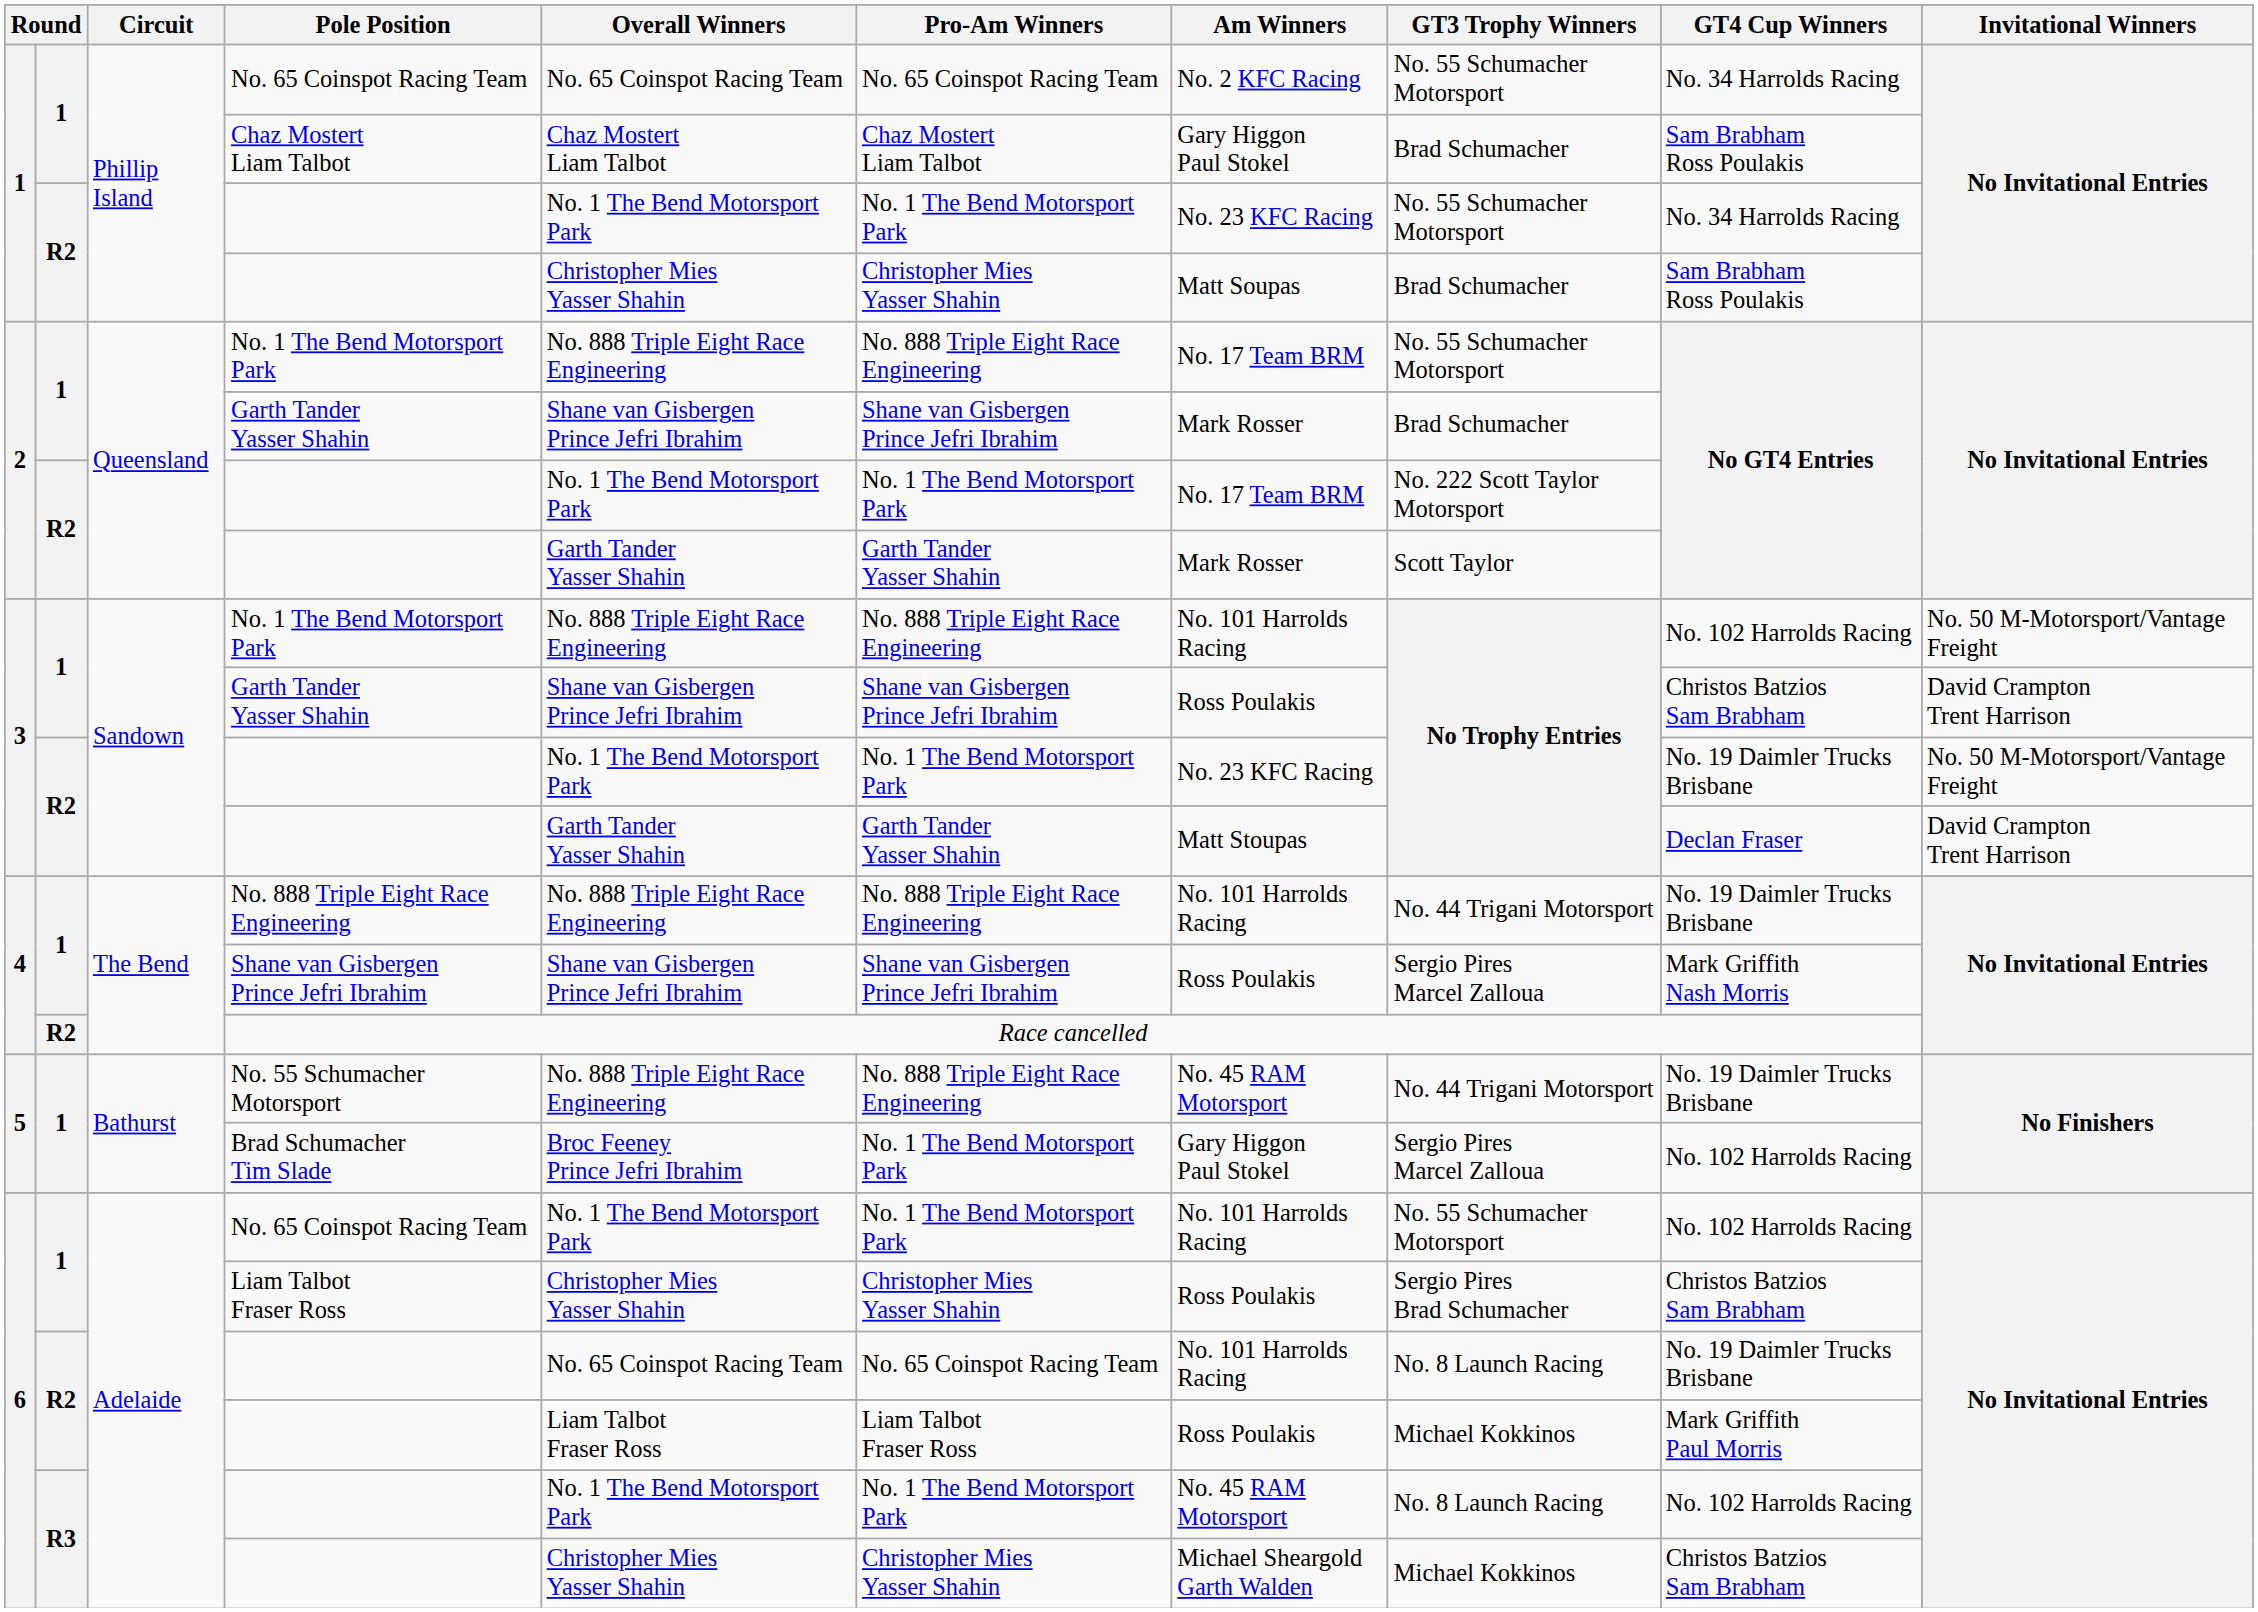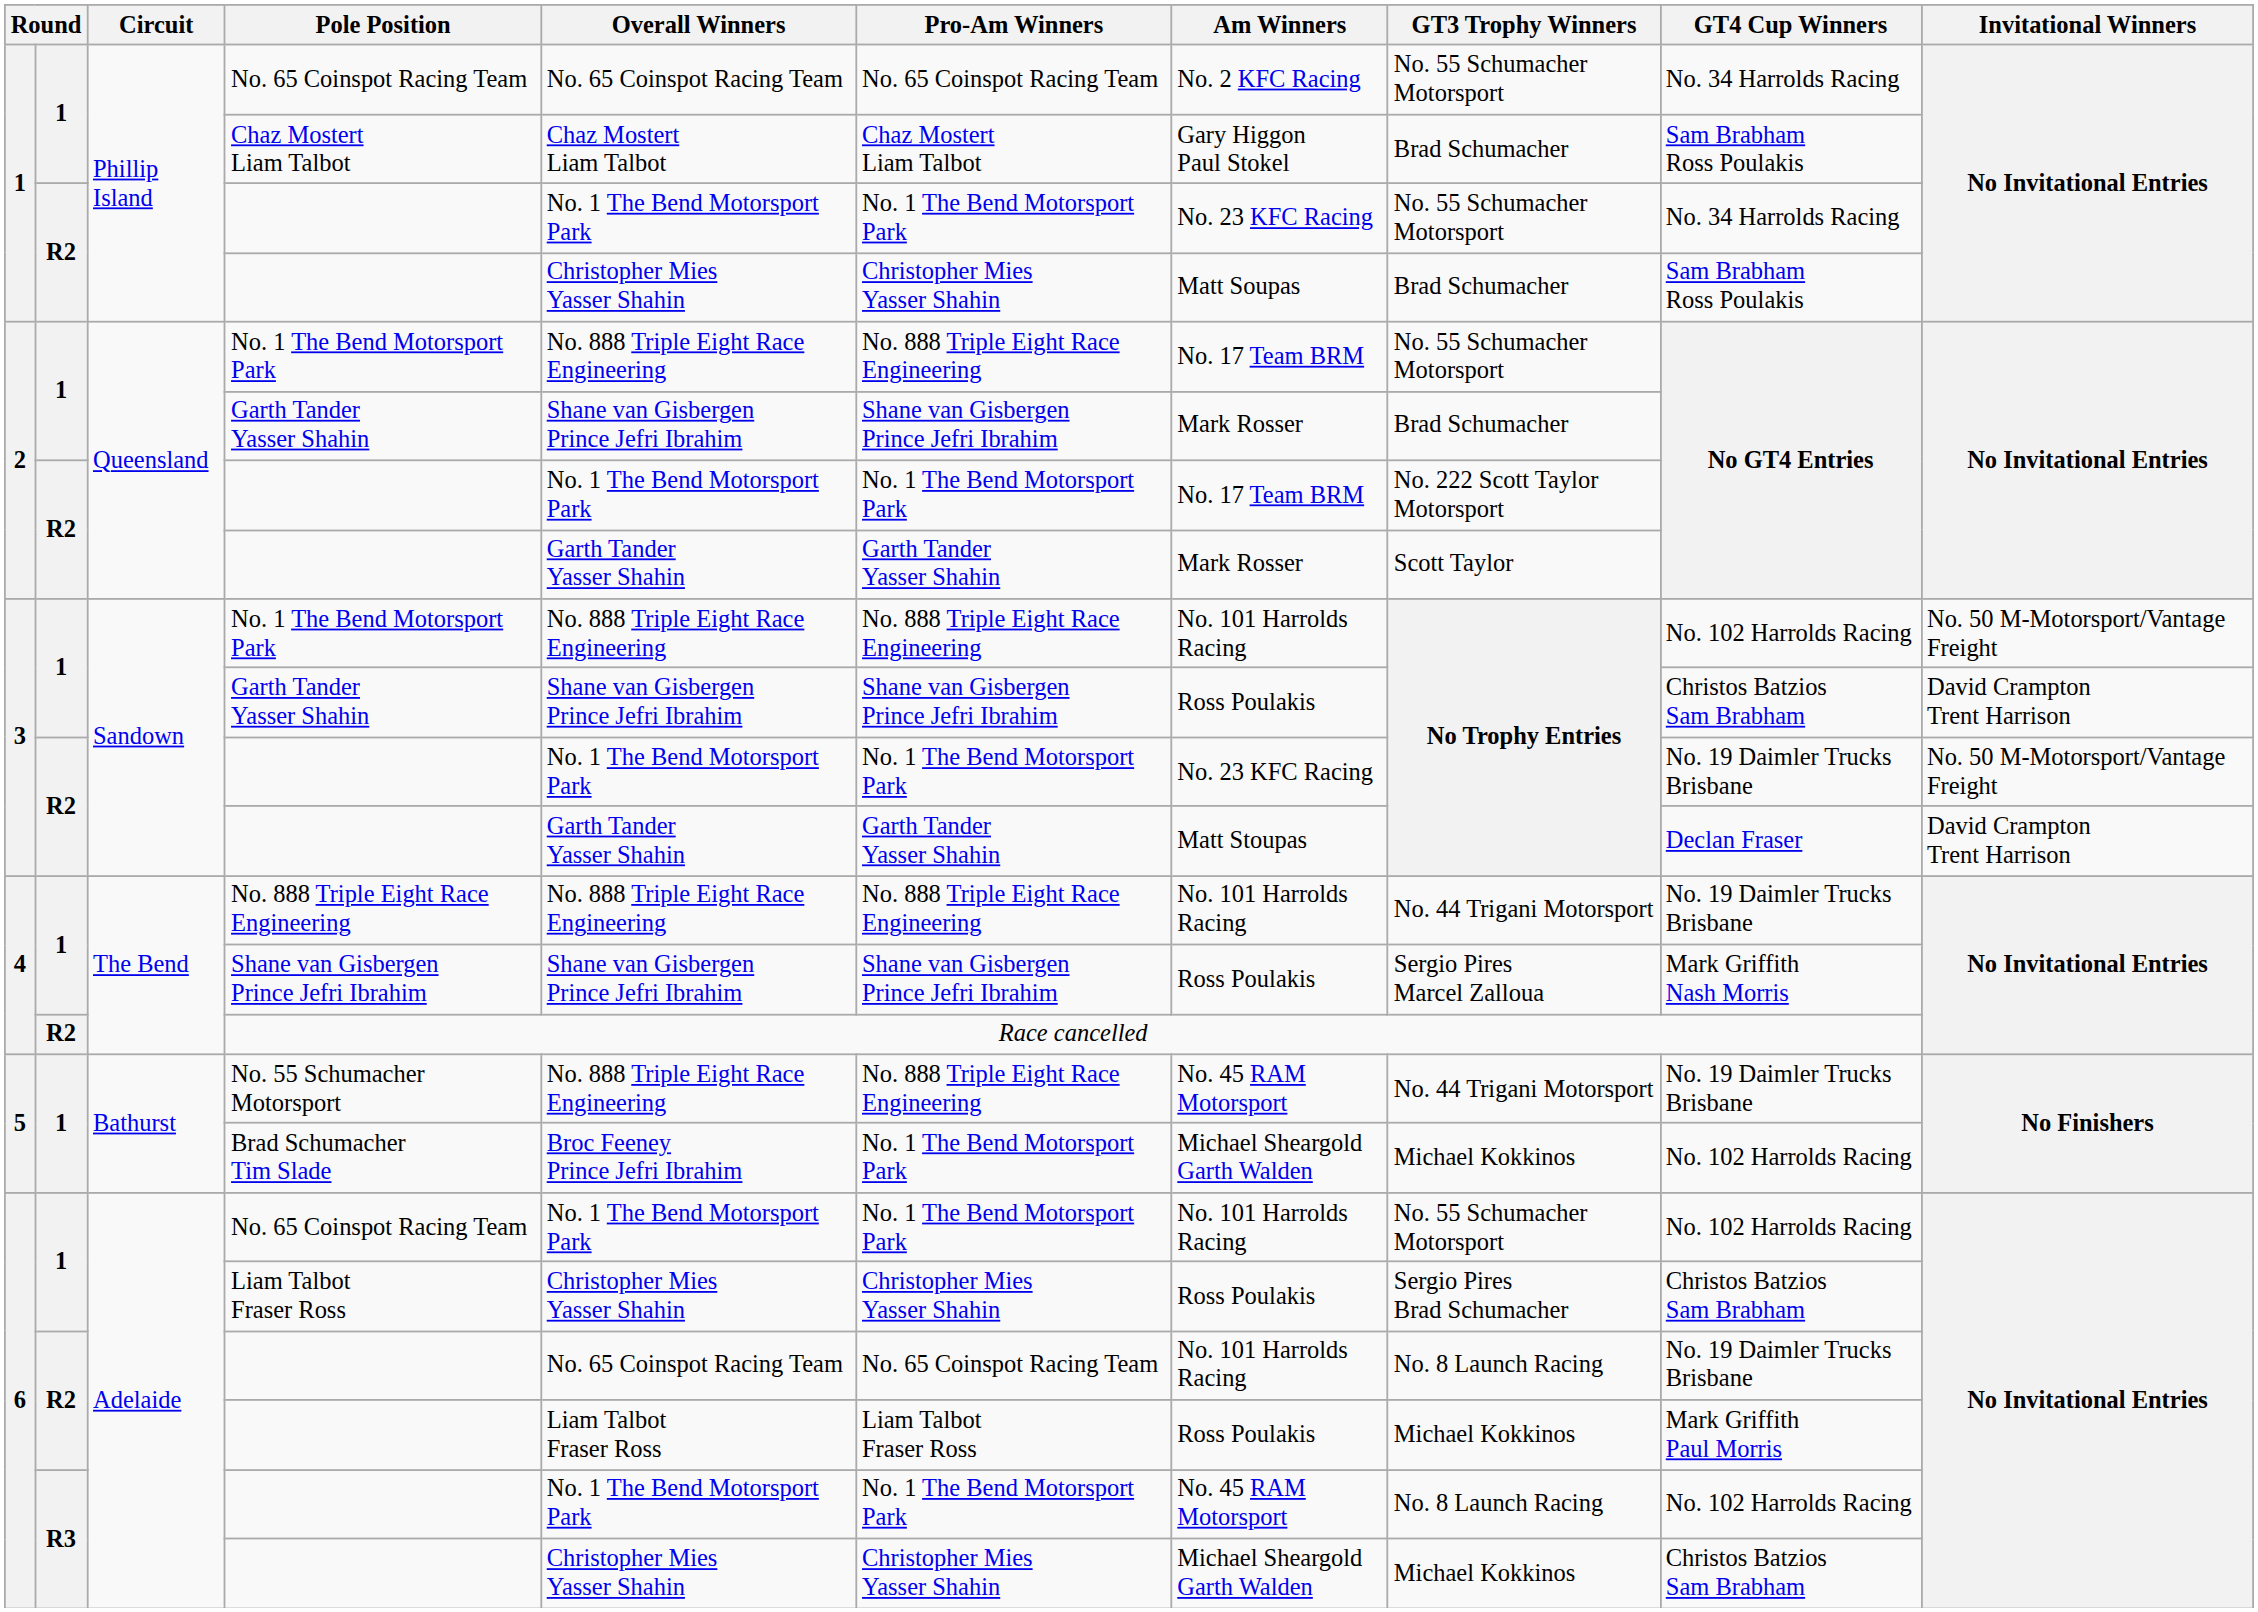Brad Schumacher Tim Slade | Am Winners: Gary Higgon Paul Stokel -> Michael Sheargold Garth Walden
Brad Schumacher Tim Slade | GT3 Trophy Winners: Sergio Pires Marcel Zalloua -> Michael Kokkinos
